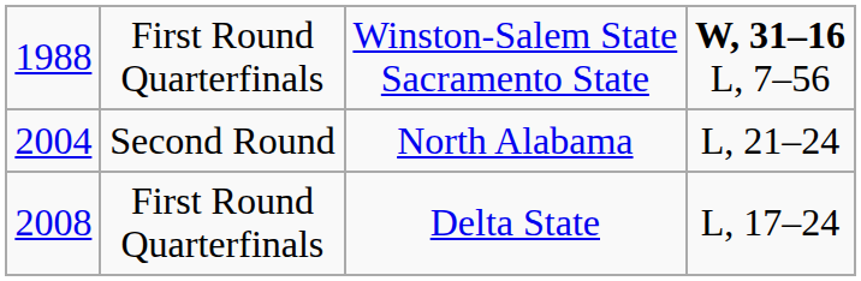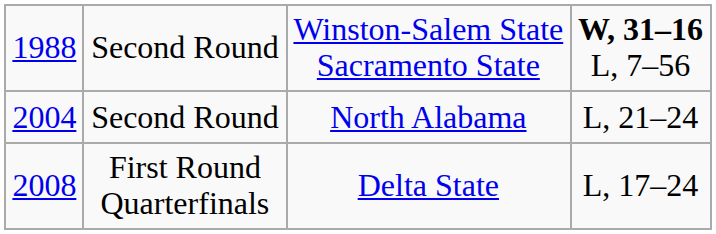Winston-Salem State Sacramento State | column 2: First Round Quarterfinals -> Second Round
